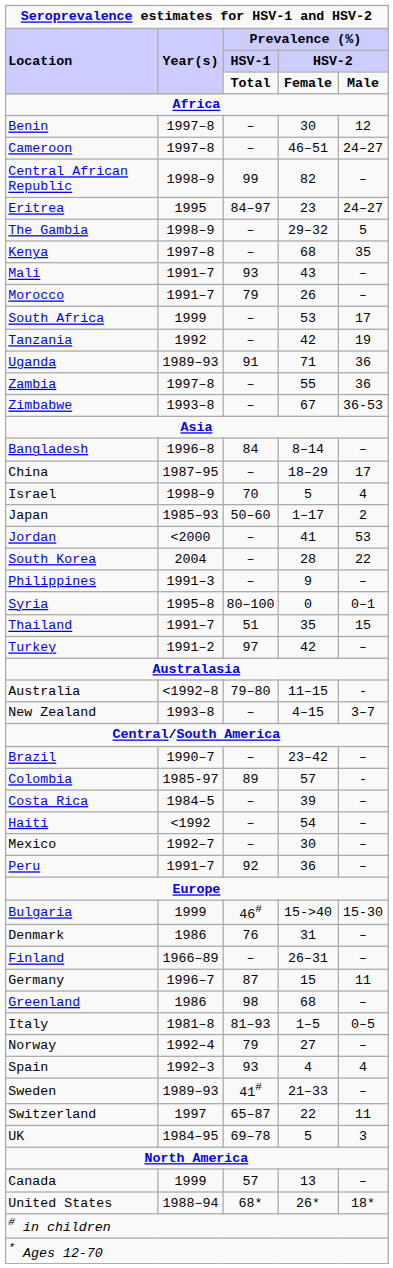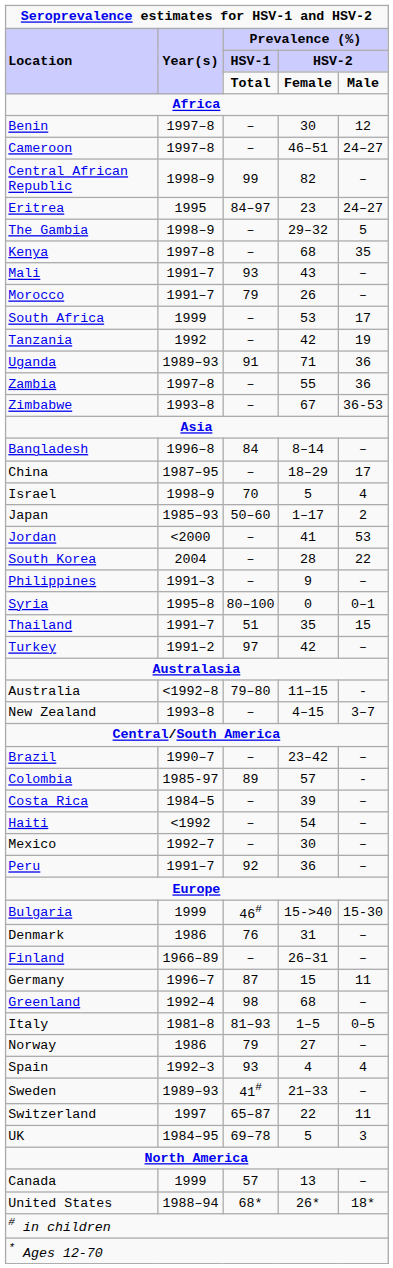Greenland | column 2: 1986 -> 1992–4
Norway | column 2: 1992–4 -> 1986
